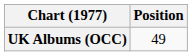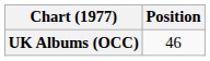UK Albums (OCC) | Position: 49 -> 46
